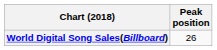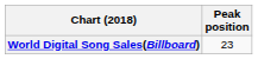World Digital Song Sales(Billboard) | Peak position: 26 -> 23
